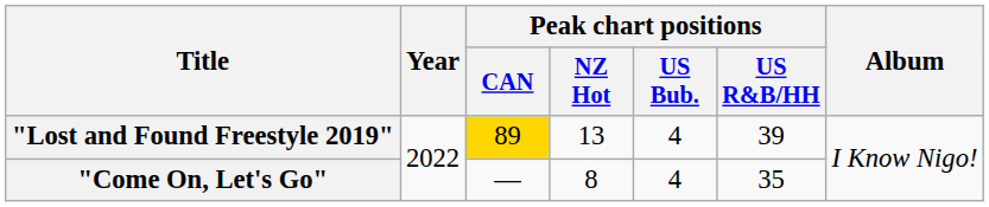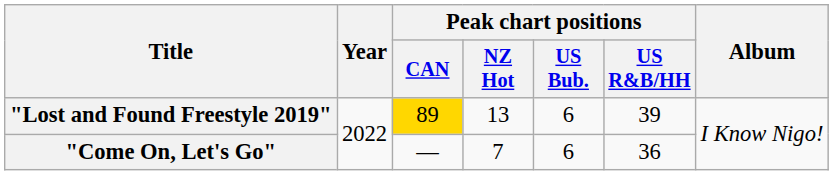"Lost and Found Freestyle 2019" | Peak chart positions / US Bub.: 4 -> 6
"Come On, Let's Go" | Peak chart positions / NZ Hot: 8 -> 7
"Come On, Let's Go" | Peak chart positions / US Bub.: 4 -> 6
"Come On, Let's Go" | Peak chart positions / US R&B/HH: 35 -> 36
